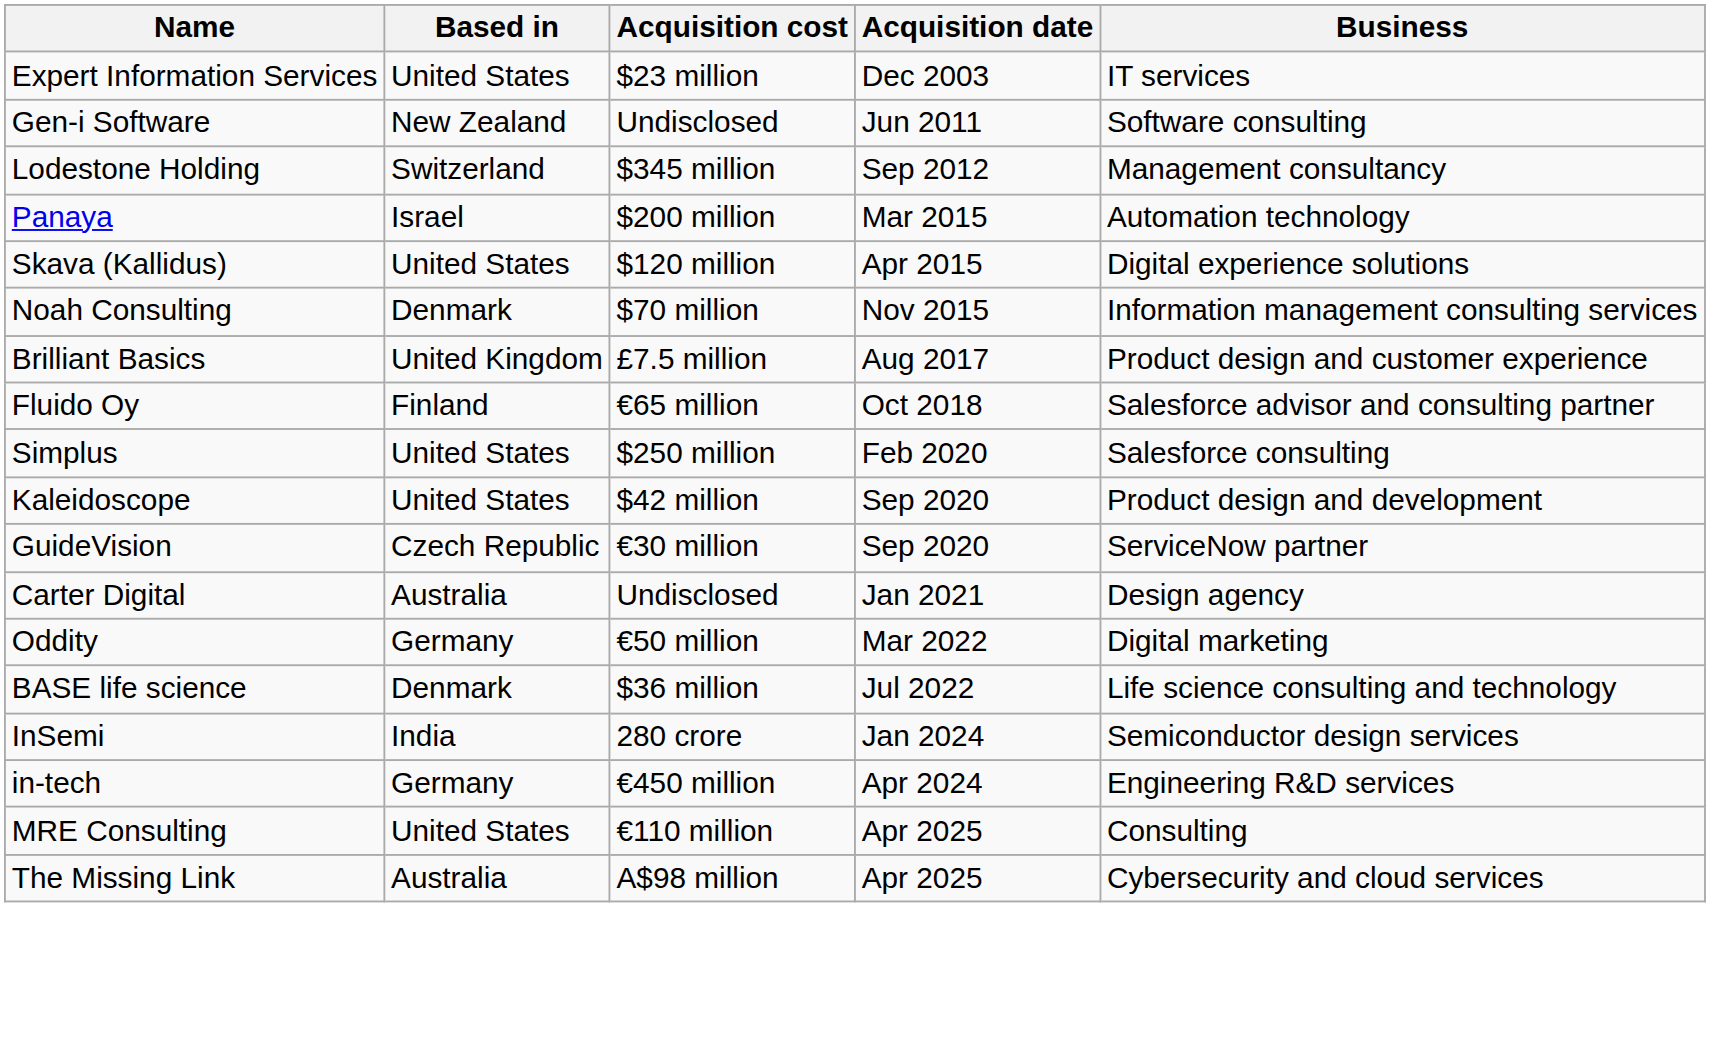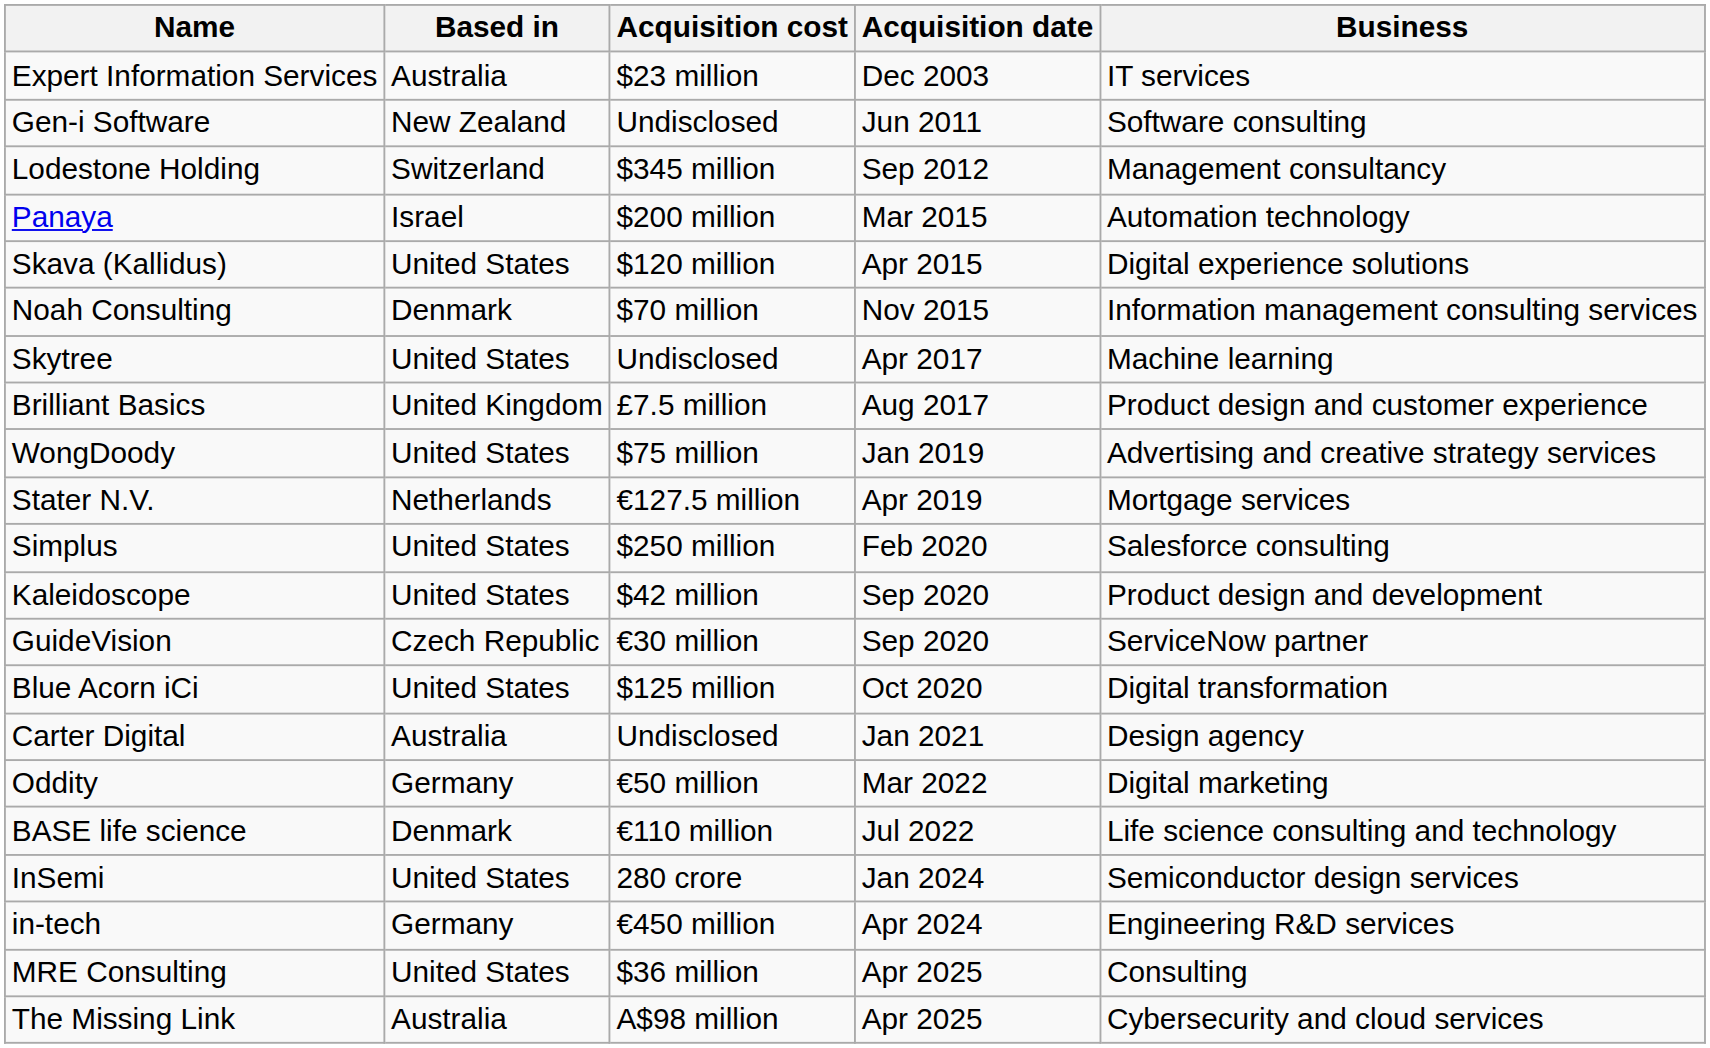Expert Information Services | Based in: United States -> Australia
+ row: Skytree | United States | Undisclosed | Apr 2017 | Machine learning
- row: Fluido Oy | Finland | €65 million | Oct 2018 | Salesforce advisor and consulting partner
+ row: WongDoody | United States | $75 million | Jan 2019 | Advertising and creative strategy services
+ row: Stater N.V. | Netherlands | €127.5 million | Apr 2019 | Mortgage services
+ row: Blue Acorn iCi | United States | $125 million | Oct 2020 | Digital transformation
BASE life science | Acquisition cost: $36 million -> €110 million
InSemi | Based in: India -> United States
MRE Consulting | Acquisition cost: €110 million -> $36 million
